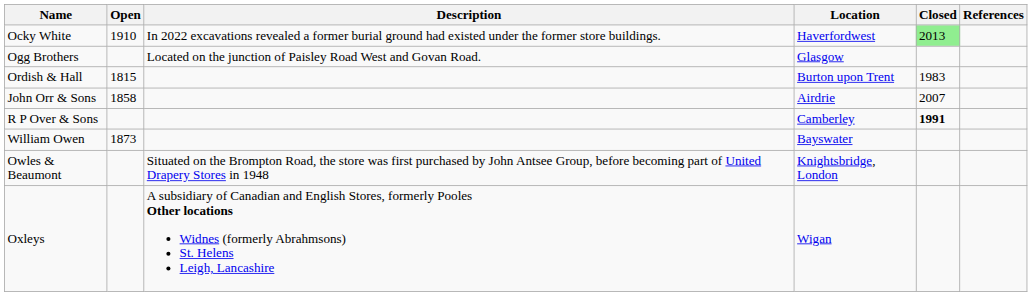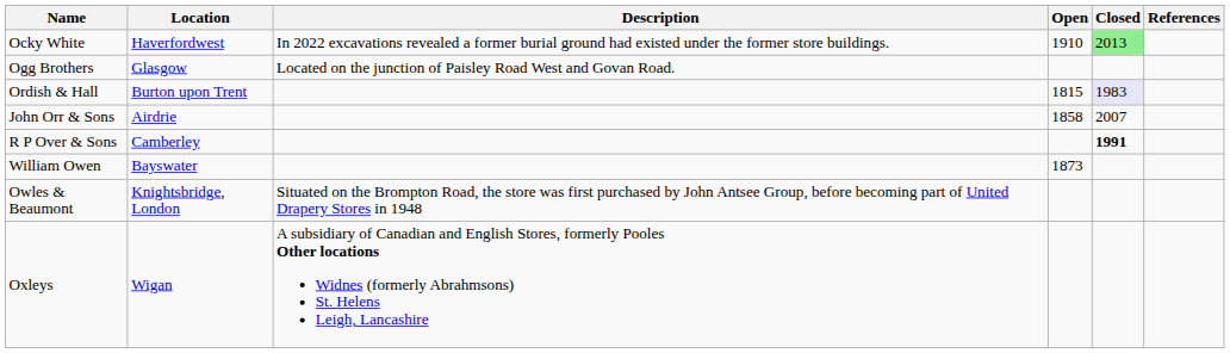columns swapped: Location <-> Open
Ordish & Hall | Closed: no background -> lavender background
